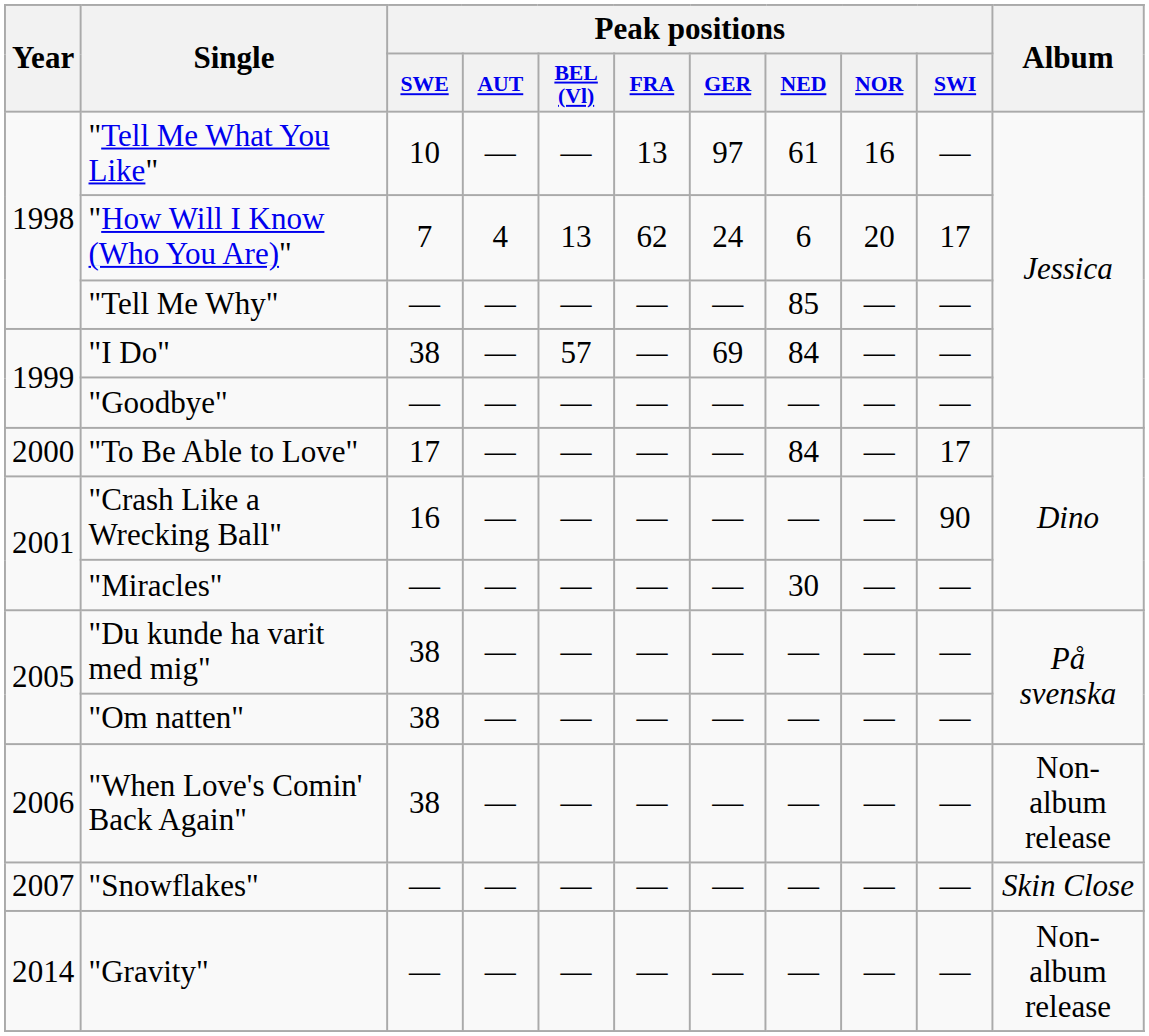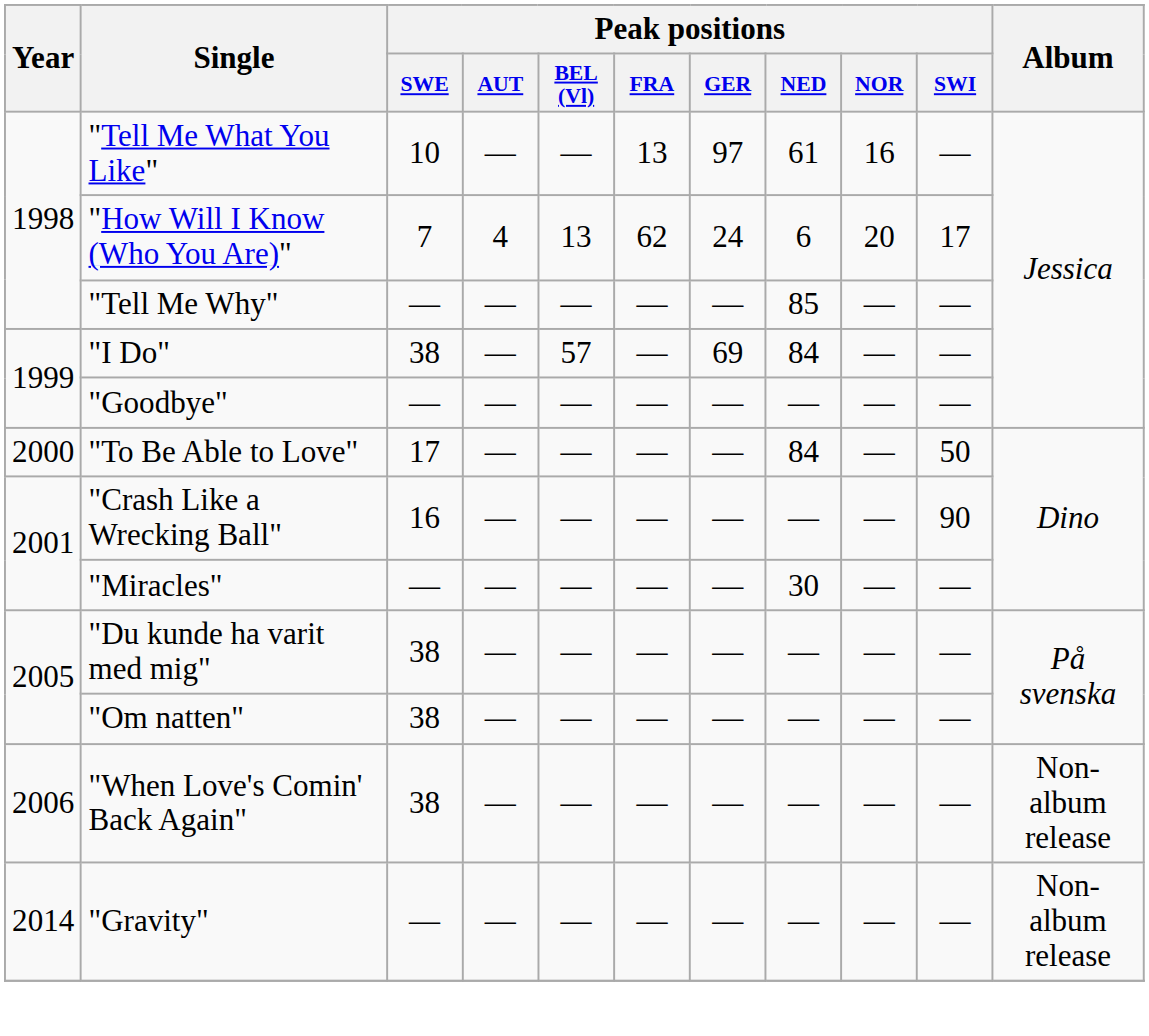"To Be Able to Love" | Peak positions / SWI: 17 -> 50
- row: 2007 | "Snowflakes" | — | — | — | — | — | — | — | — | Skin Close
